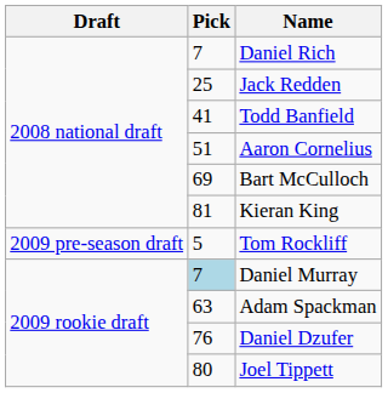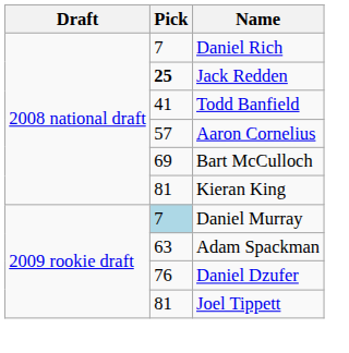Jack Redden | Pick: normal -> bold
Aaron Cornelius | Pick: 51 -> 57
- row: 2009 pre-season draft | 5 | Tom Rockliff
Joel Tippett | Pick: 80 -> 81
